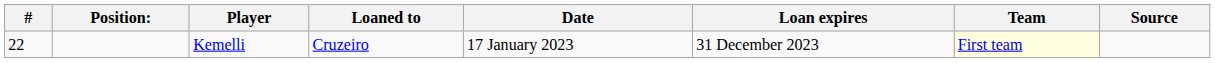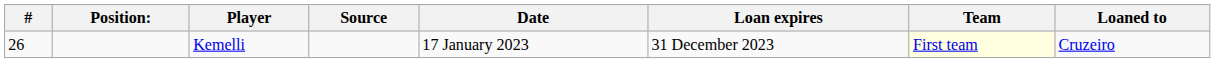columns swapped: Loaned to <-> Source
Kemelli | #: 22 -> 26
